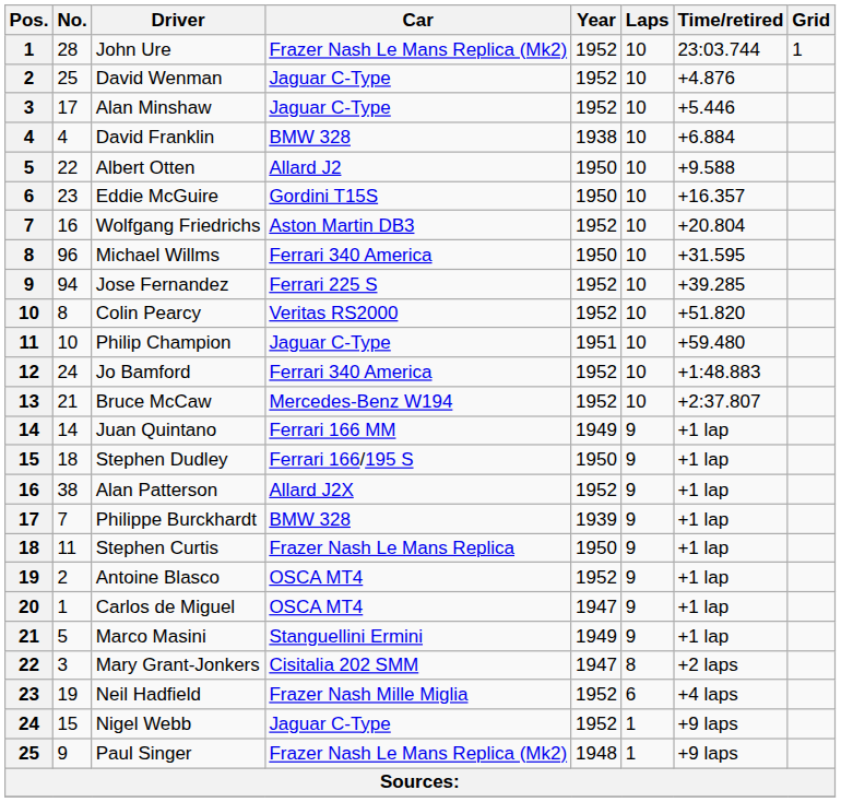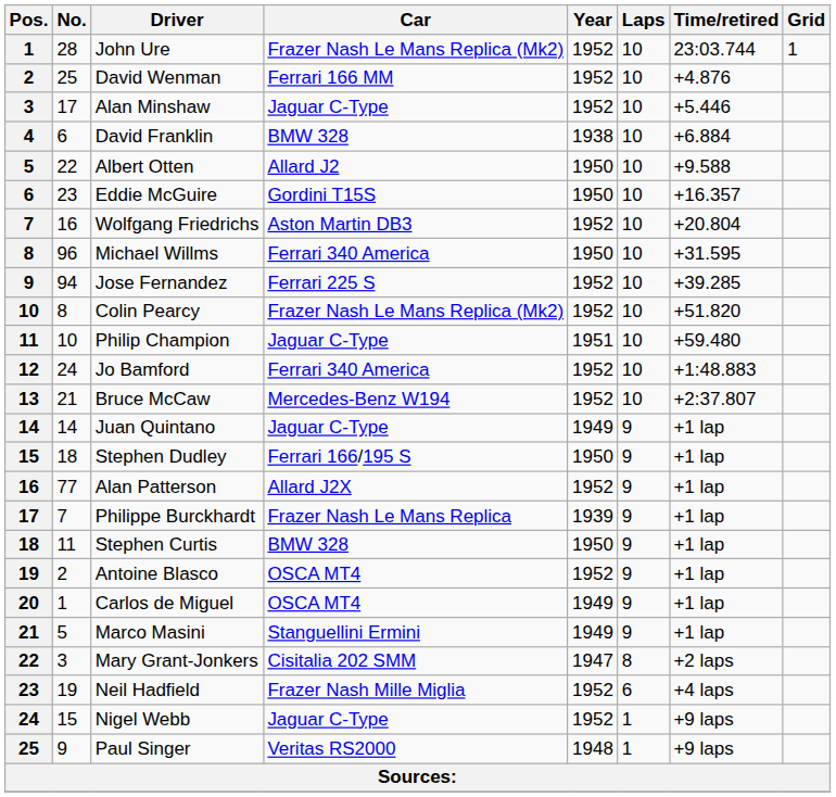David Wenman | Car: Jaguar C-Type -> Ferrari 166 MM
David Franklin | No.: 4 -> 6
Colin Pearcy | Car: Veritas RS2000 -> Frazer Nash Le Mans Replica (Mk2)
Juan Quintano | Car: Ferrari 166 MM -> Jaguar C-Type
Alan Patterson | No.: 38 -> 77
Philippe Burckhardt | Car: BMW 328 -> Frazer Nash Le Mans Replica
Stephen Curtis | Car: Frazer Nash Le Mans Replica -> BMW 328
Carlos de Miguel | Year: 1947 -> 1949
Paul Singer | Car: Frazer Nash Le Mans Replica (Mk2) -> Veritas RS2000
